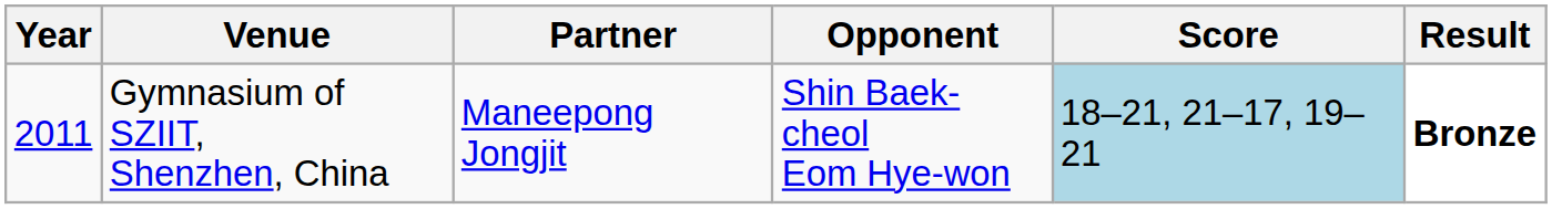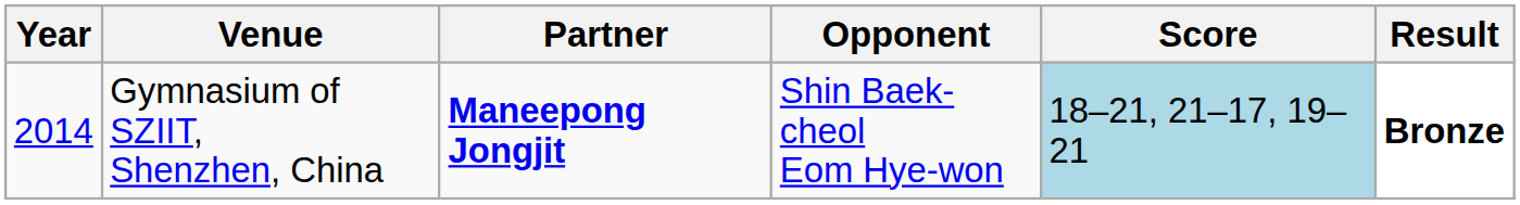Gymnasium of SZIIT, Shenzhen, China | Year: 2011 -> 2014
Gymnasium of SZIIT, Shenzhen, China | Partner: normal -> bold
